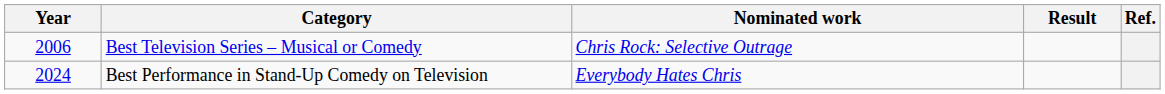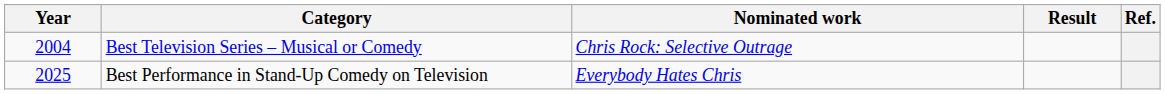Best Television Series – Musical or Comedy | Year: 2006 -> 2004
Best Performance in Stand-Up Comedy on Television | Year: 2024 -> 2025
